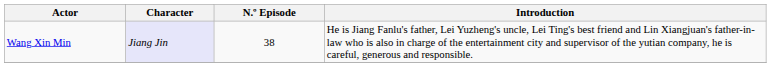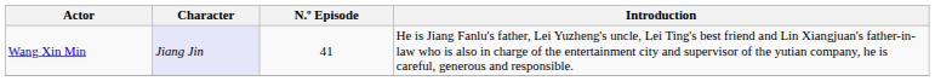Wang Xin Min | N.º Episode: 38 -> 41
